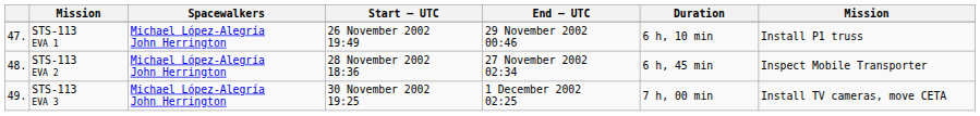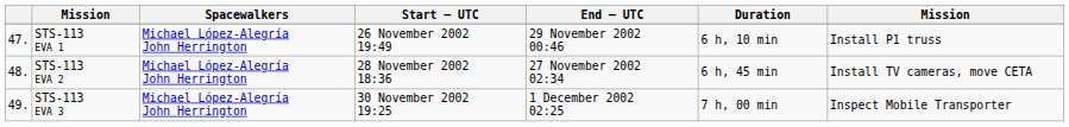STS-113 EVA 2 | column 7: Inspect Mobile Transporter -> Install TV cameras, move CETA
STS-113 EVA 3 | column 7: Install TV cameras, move CETA -> Inspect Mobile Transporter
